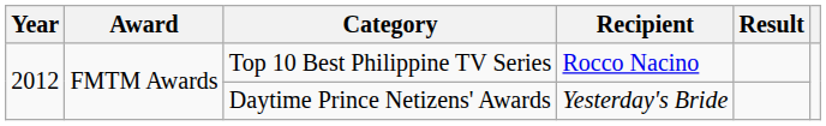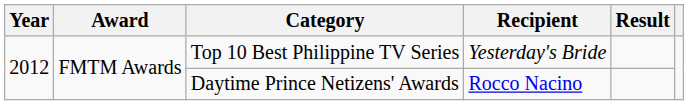Top 10 Best Philippine TV Series | Recipient: Rocco Nacino -> Yesterday's Bride
Daytime Prince Netizens' Awards | Recipient: Yesterday's Bride -> Rocco Nacino
